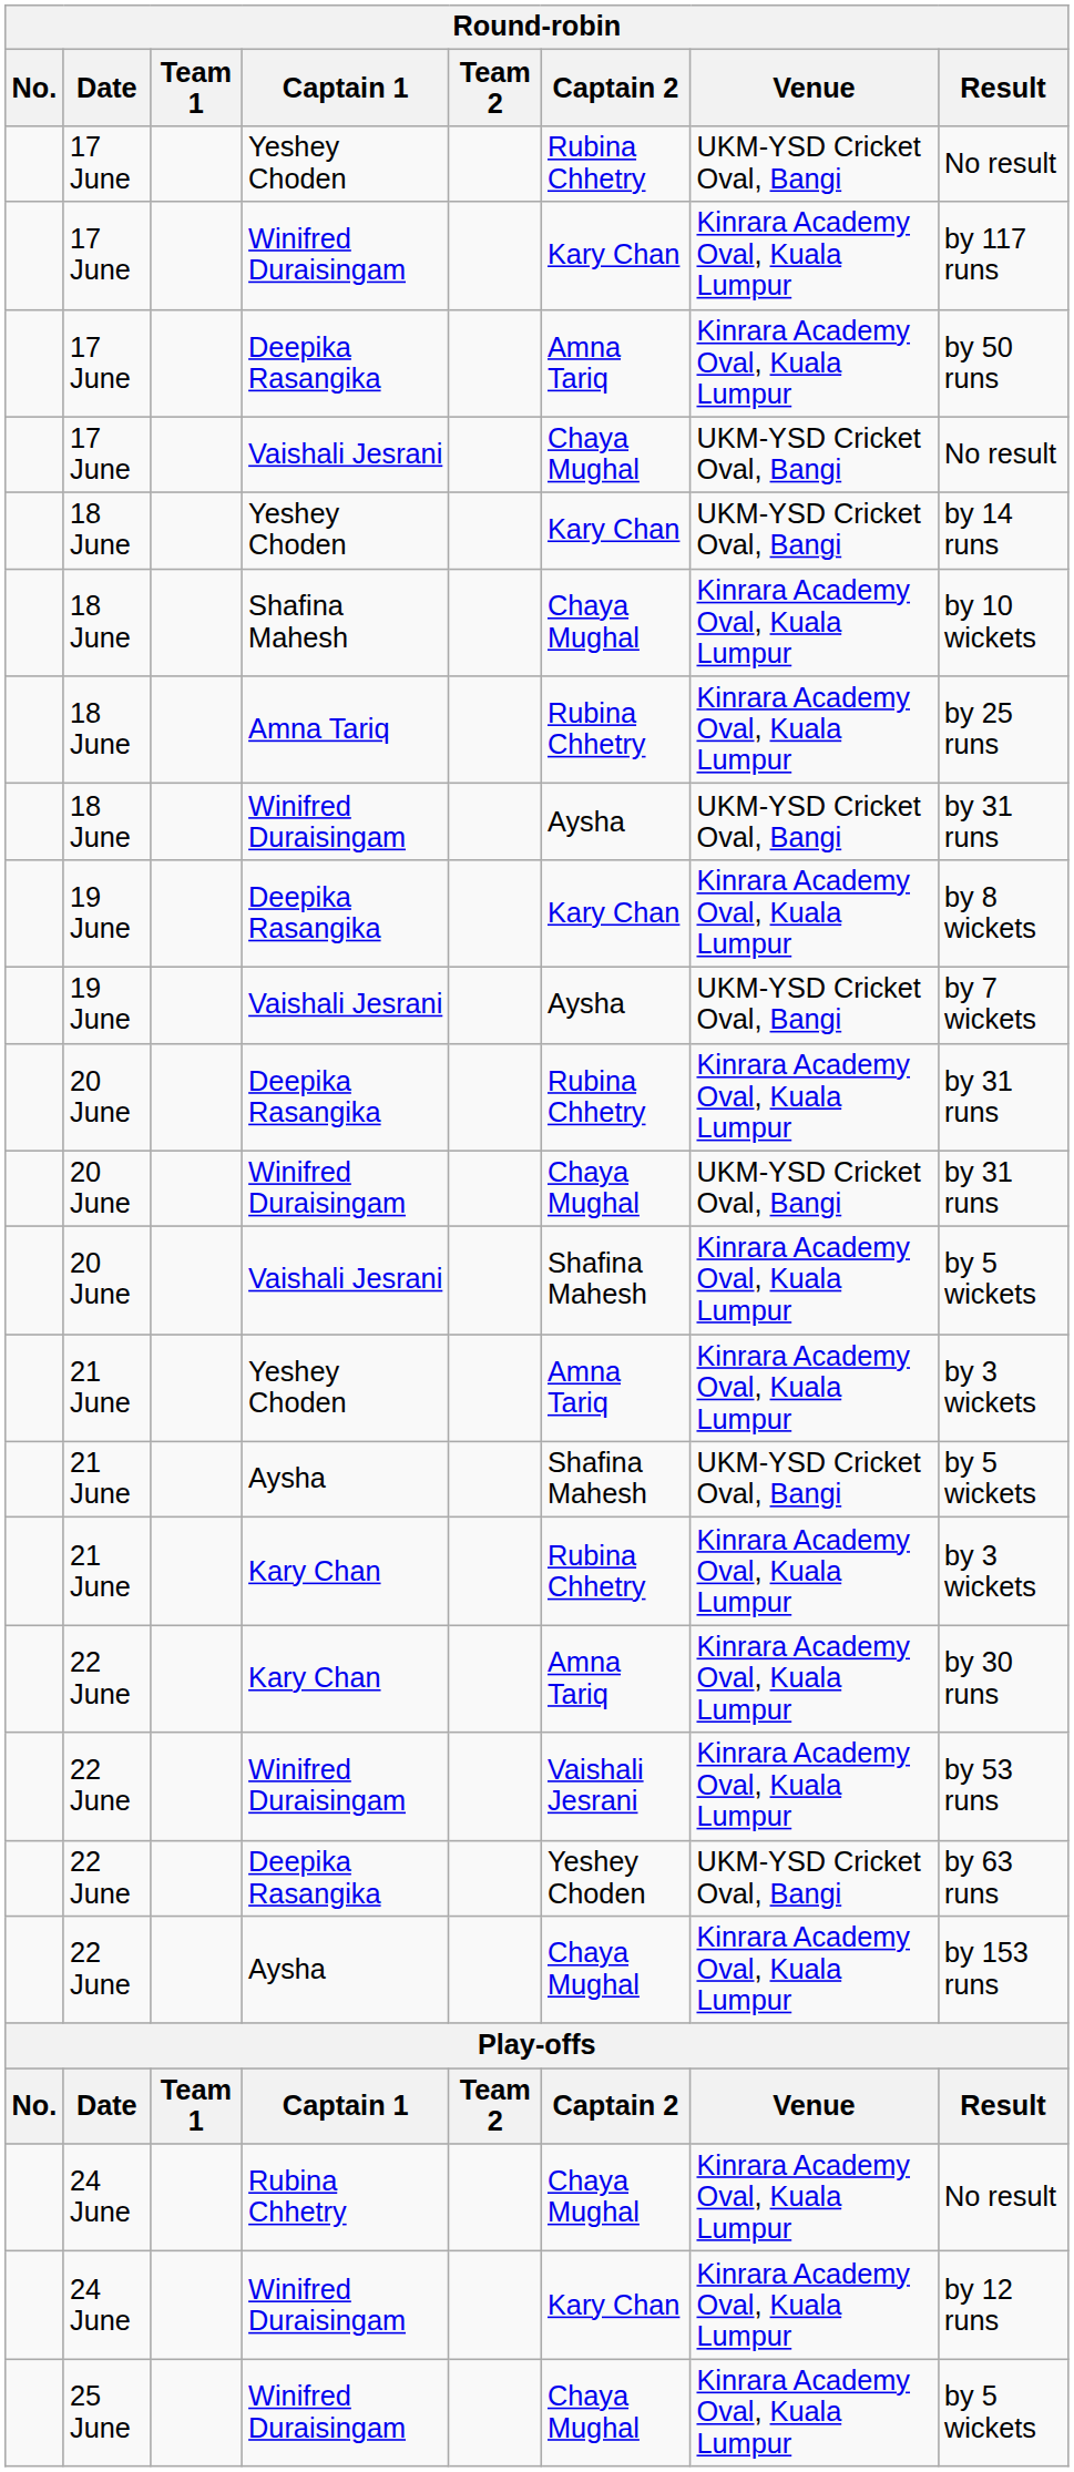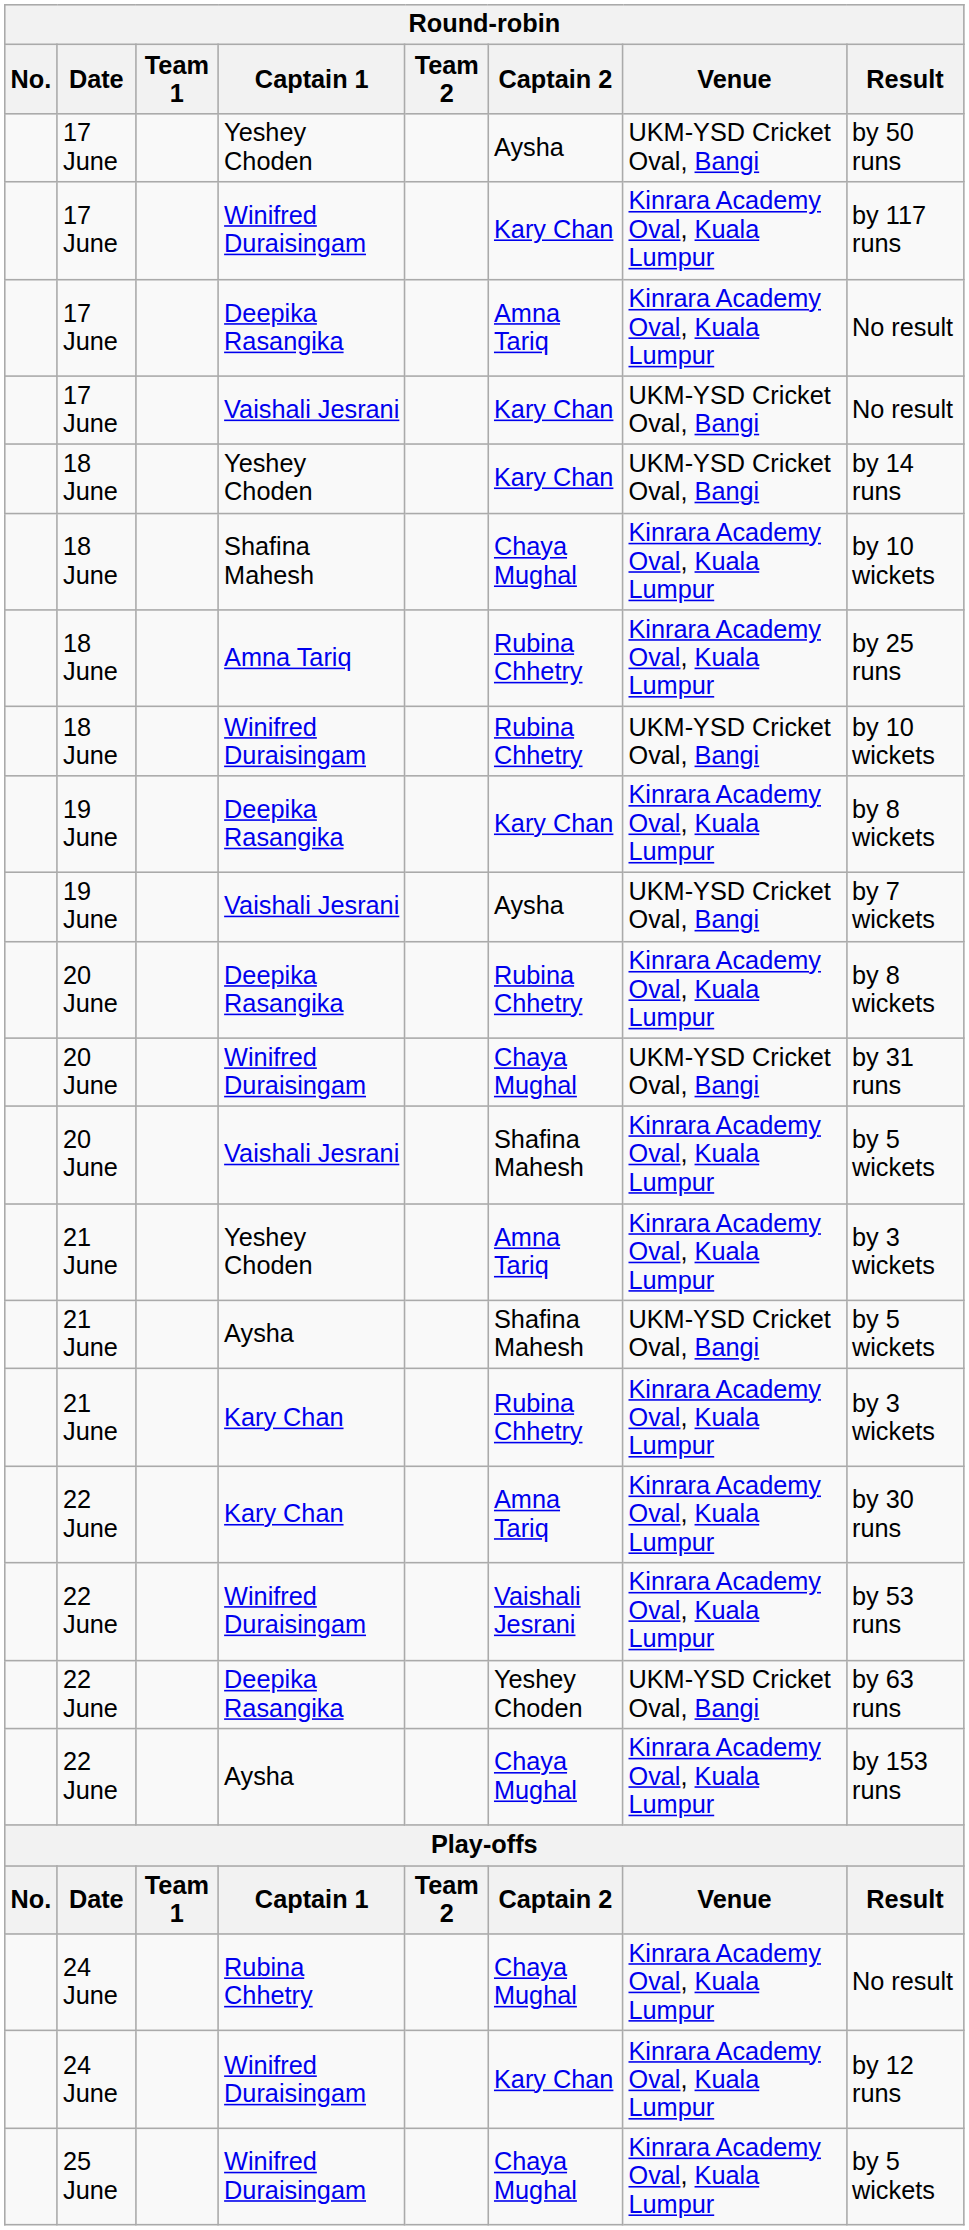17 June / Yeshey Choden | Captain 2: Rubina Chhetry -> Aysha
17 June / Yeshey Choden | Result: No result -> by 50 runs
17 June / Deepika Rasangika | Result: by 50 runs -> No result
17 June / Vaishali Jesrani | Captain 2: Chaya Mughal -> Kary Chan
18 June / Winifred Duraisingam | Captain 2: Aysha -> Rubina Chhetry
18 June / Winifred Duraisingam | Result: by 31 runs -> by 10 wickets
20 June / Deepika Rasangika | Result: by 31 runs -> by 8 wickets
